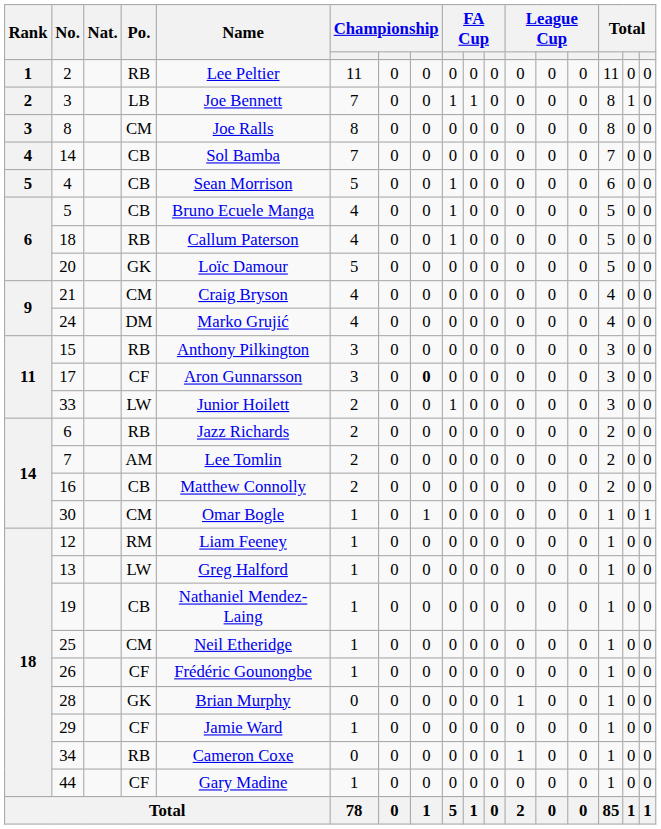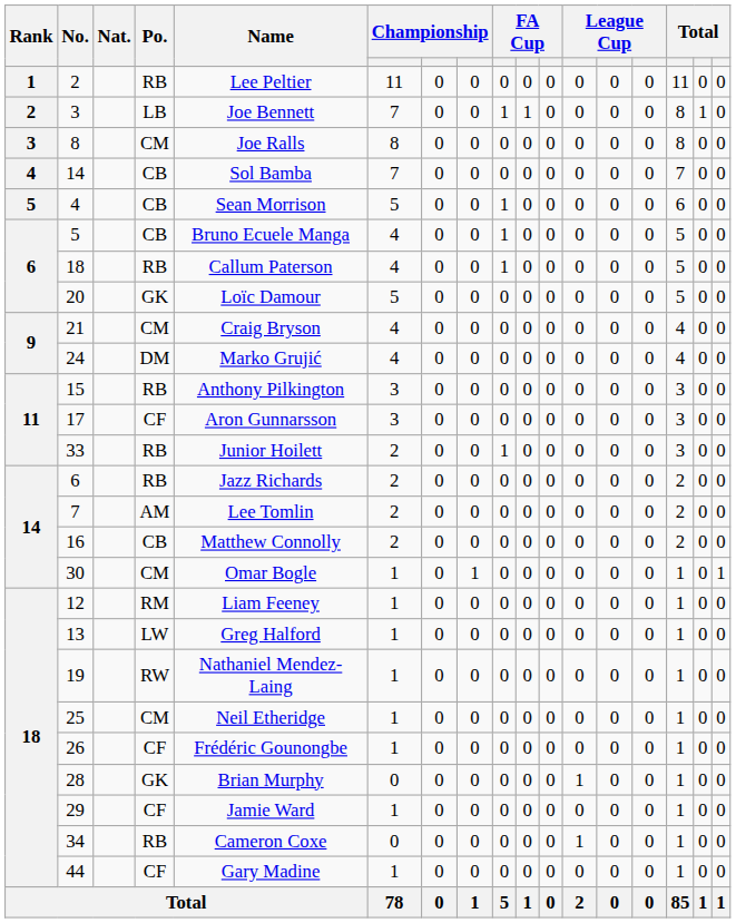17 | column 8: bold -> normal
33 | Po.: LW -> RB
19 | Po.: CB -> RW
